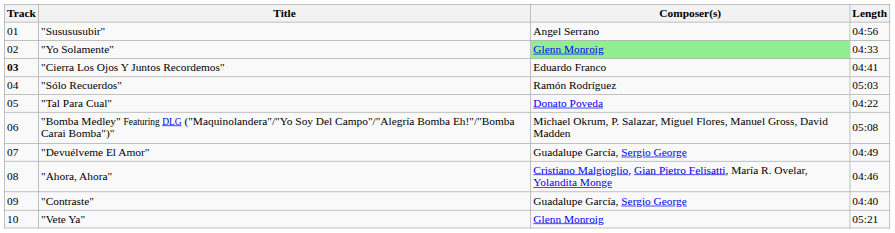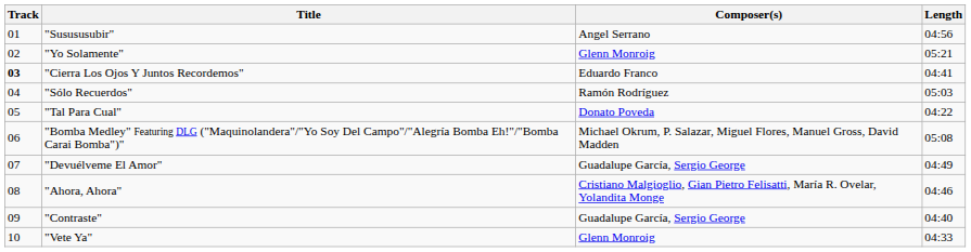"Yo Solamente" | Composer(s): lightgreen background -> no background
"Yo Solamente" | Length: 04:33 -> 05:21
"Vete Ya" | Length: 05:21 -> 04:33
